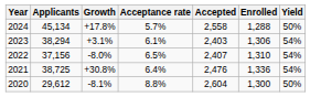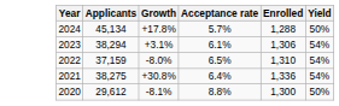- column: Accepted | 2,558 | 2,403 | 2,407 | 2,476 | 2,604
2022 | Applicants: 37,156 -> 37,159
2021 | Applicants: 38,725 -> 38,275
